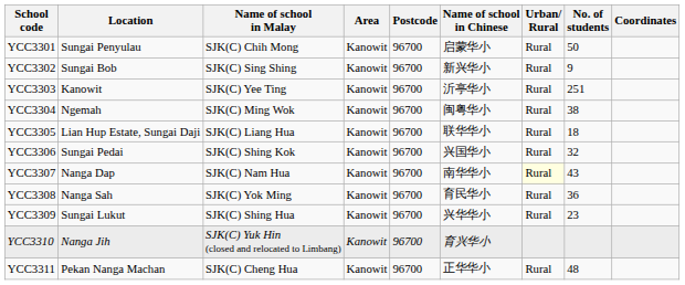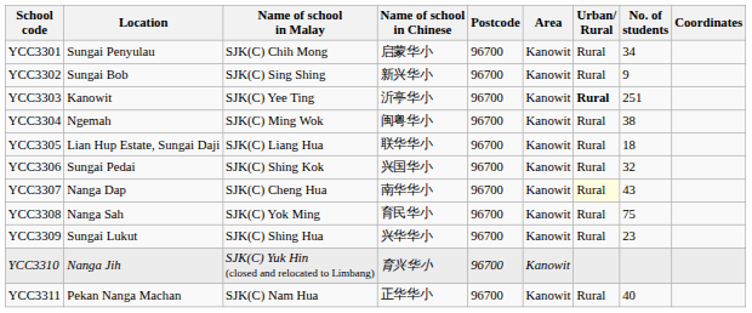columns swapped: Name of school in Chinese <-> Area
YCC3301 | No. of students: 50 -> 34
YCC3303 | Urban/ Rural: normal -> bold
YCC3307 | Name of school in Malay: SJK(C) Nam Hua -> SJK(C) Cheng Hua
YCC3308 | No. of students: 36 -> 75
YCC3311 | Name of school in Malay: SJK(C) Cheng Hua -> SJK(C) Nam Hua
YCC3311 | No. of students: 48 -> 40
